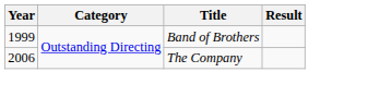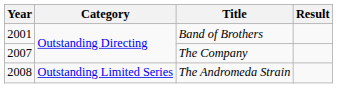Band of Brothers | Year: 1999 -> 2001
The Company | Year: 2006 -> 2007
+ row: 2008 | Outstanding Limited Series | The Andromeda Strain
